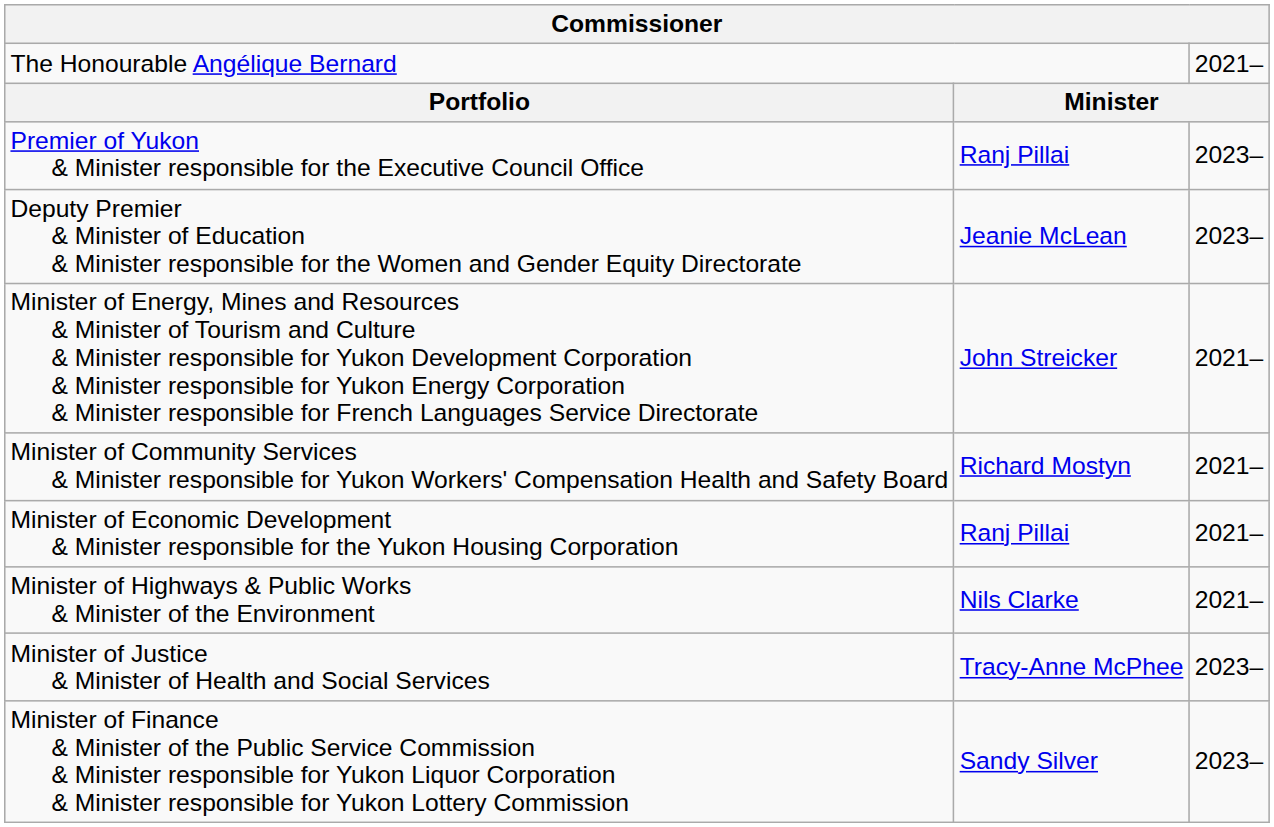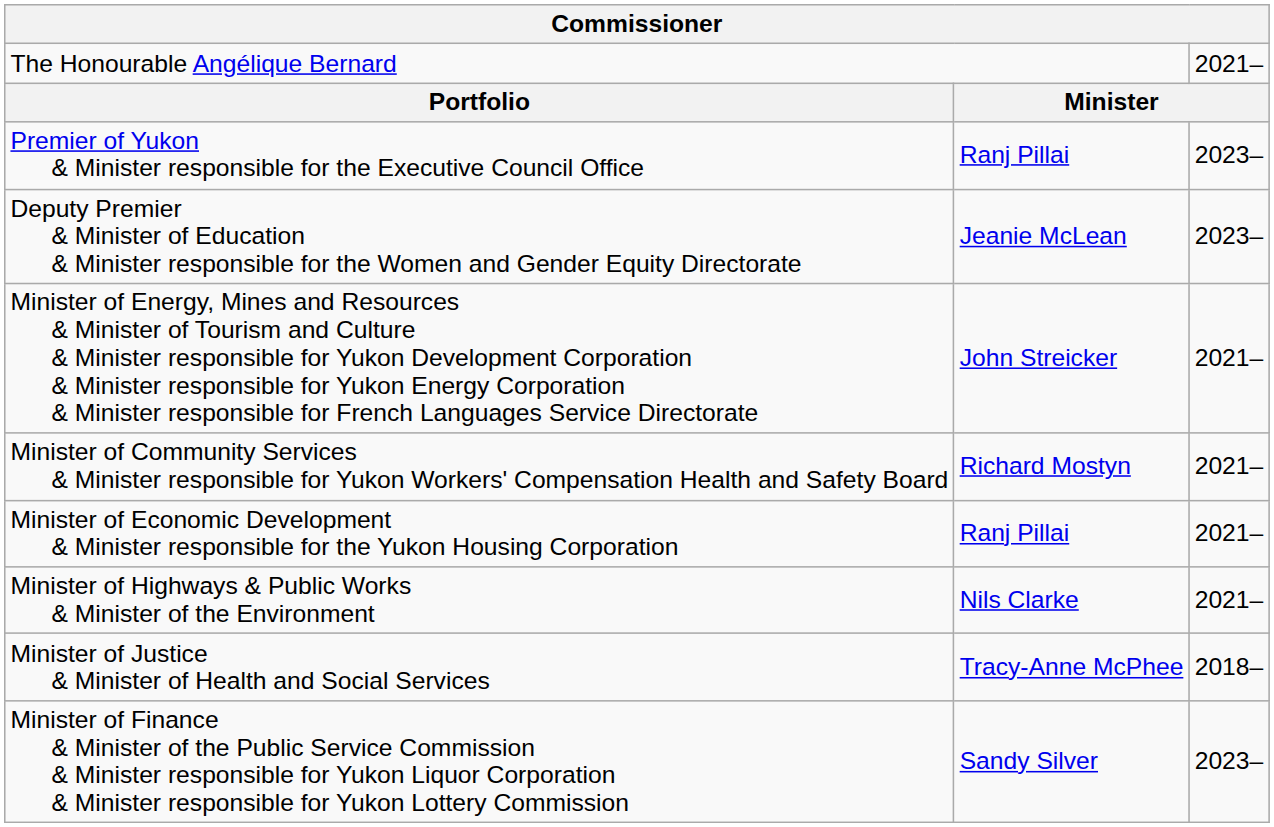Minister of Justice & Minister of Health and Social Services | column 3: 2023– -> 2018–
